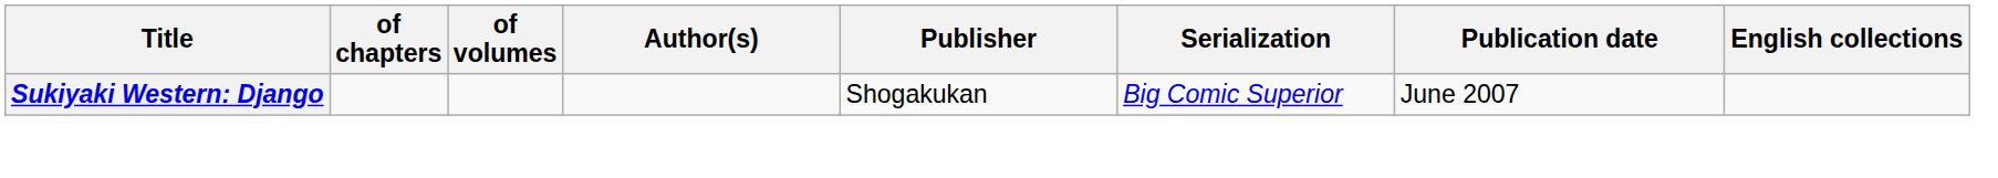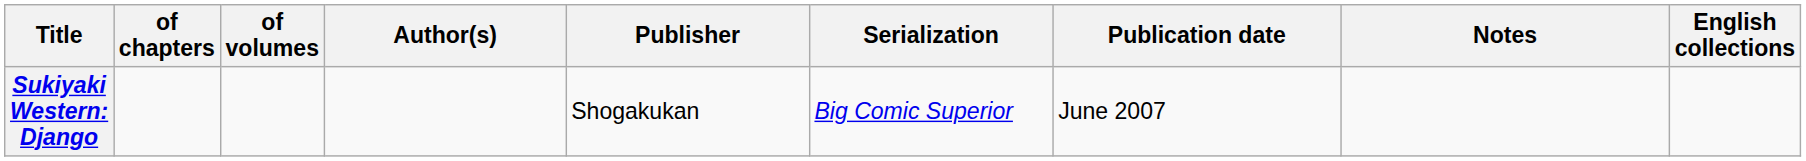+ column: Notes
